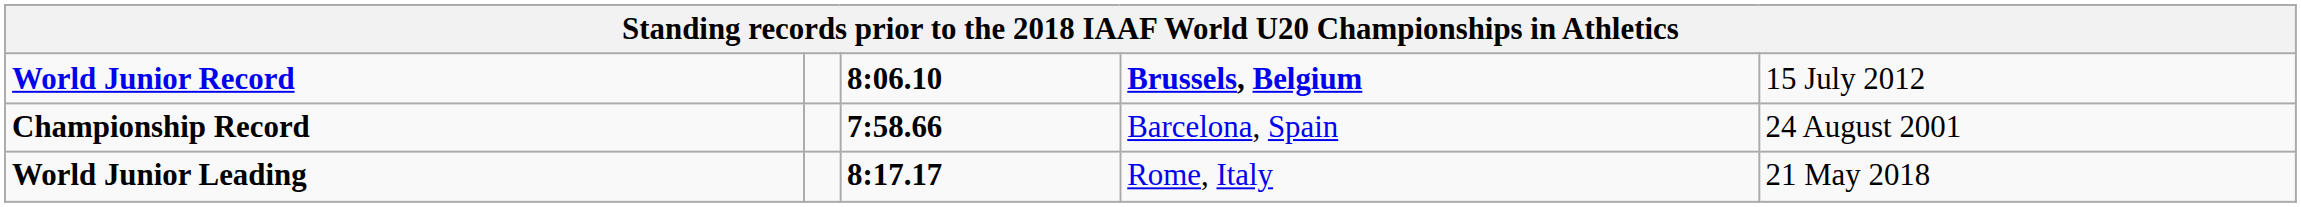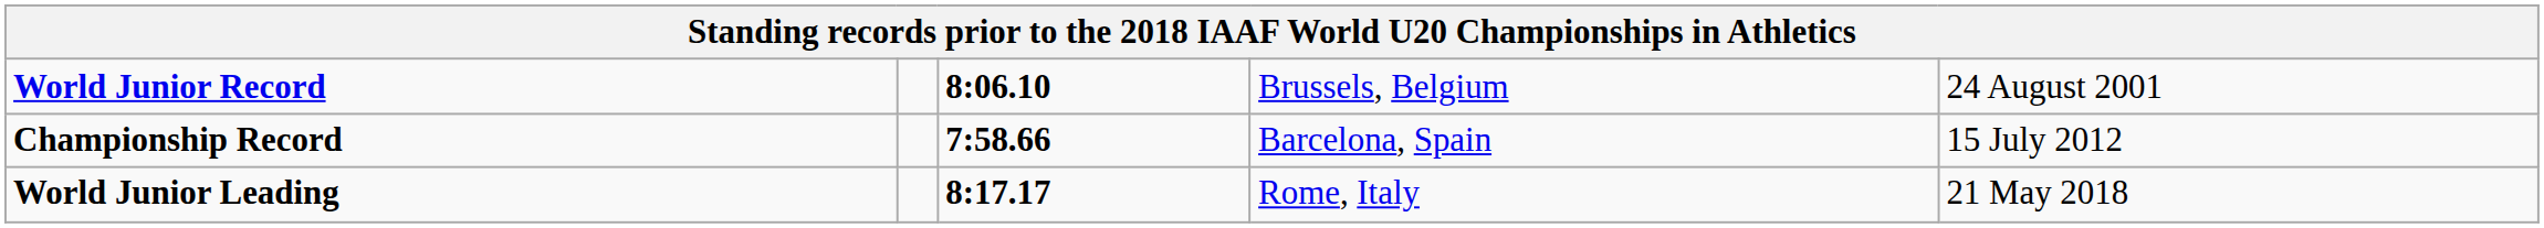World Junior Record | column 4: bold -> normal
World Junior Record | column 5: 15 July 2012 -> 24 August 2001
Championship Record | column 5: 24 August 2001 -> 15 July 2012
